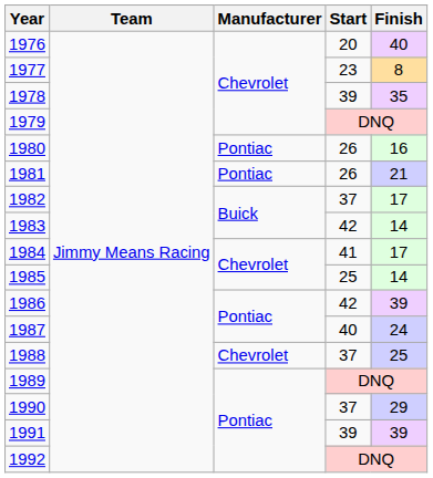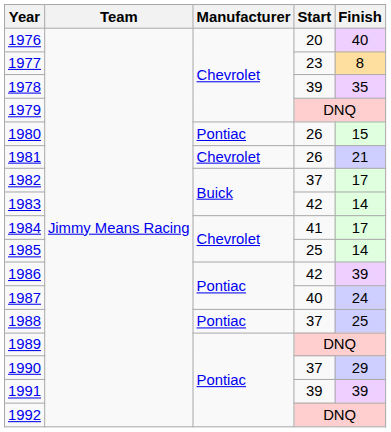1980 | Finish: 16 -> 15
1981 | Manufacturer: Pontiac -> Chevrolet
1988 | Manufacturer: Chevrolet -> Pontiac
